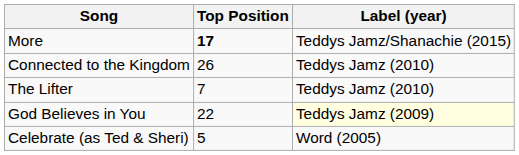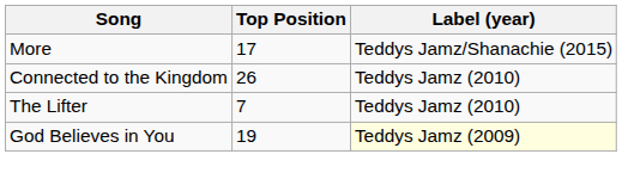More | Top Position: bold -> normal
God Believes in You | Top Position: 22 -> 19
- row: Celebrate (as Ted & Sheri) | 5 | Word (2005)
